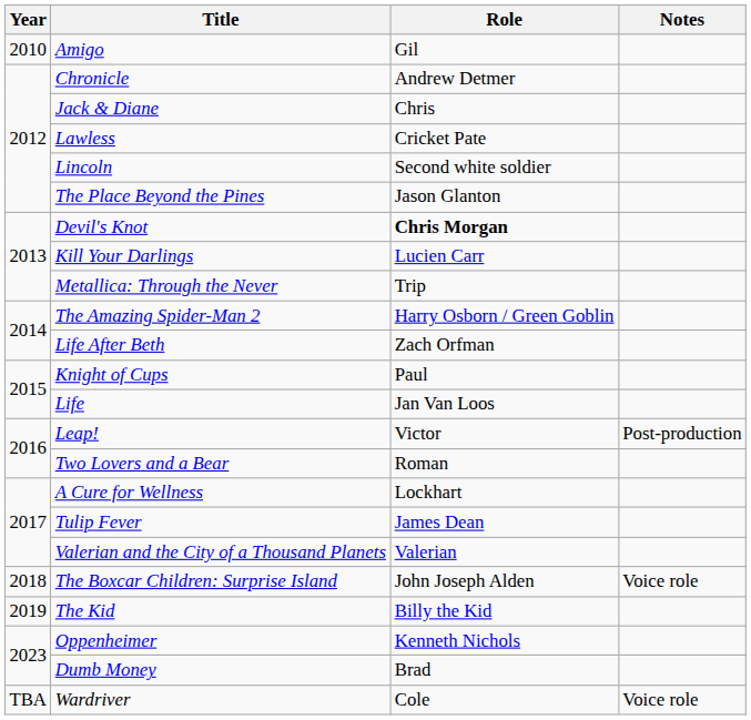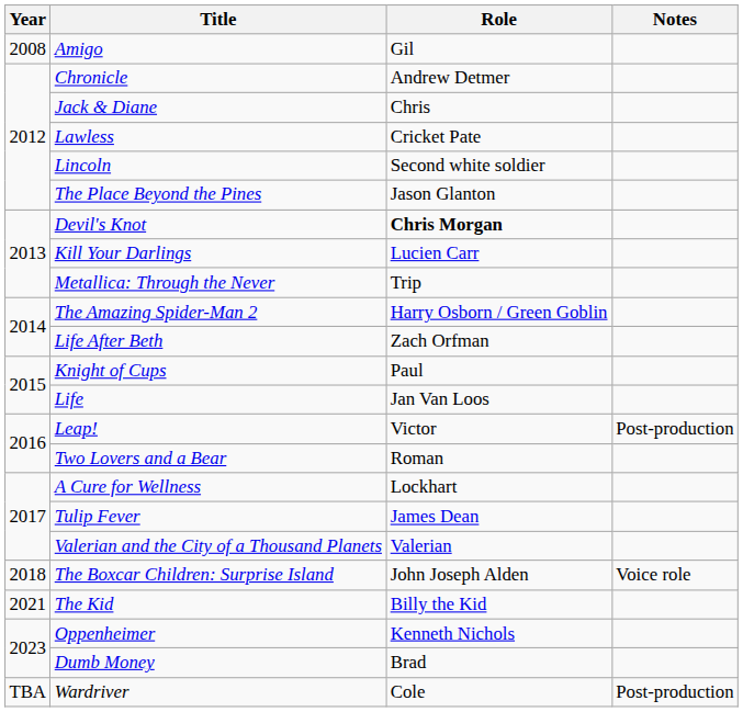Amigo | Year: 2010 -> 2008
The Kid | Year: 2019 -> 2021
Wardriver | Notes: Voice role -> Post-production
